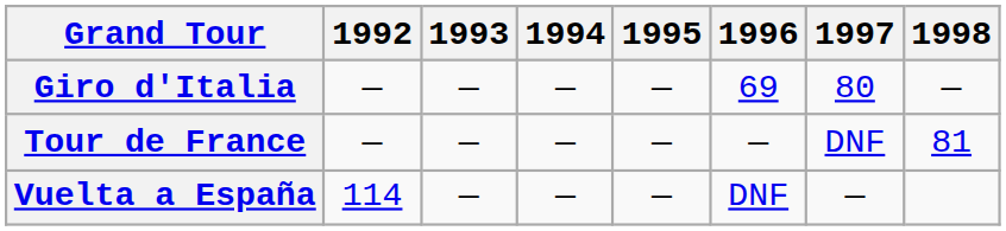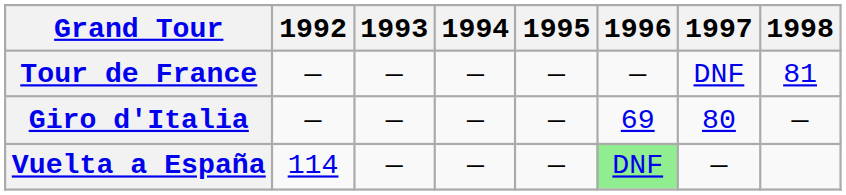rows swapped: Giro d'Italia <-> Tour de France
Vuelta a España | 1996: no background -> lightgreen background
